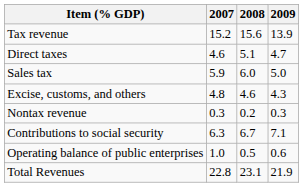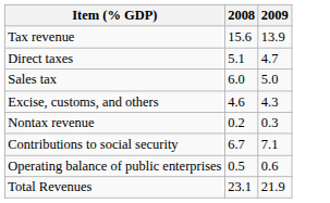- column: 2007 | 15.2 | 4.6 | 5.9 | 4.8 | 0.3 | 6.3 | 1.0 | 22.8
